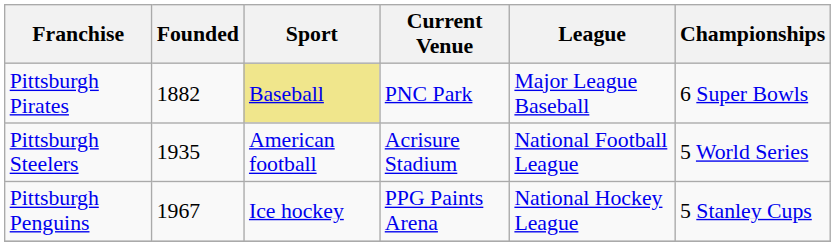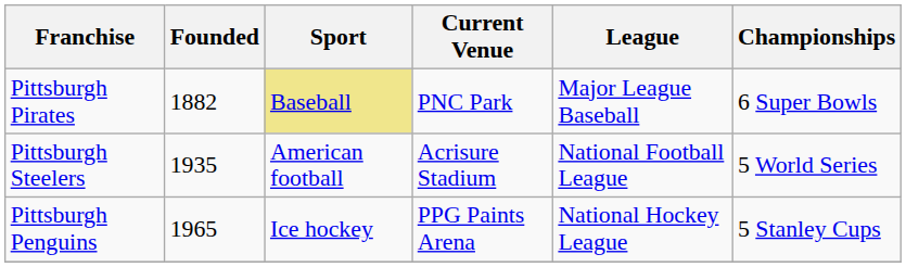Pittsburgh Penguins | Founded: 1967 -> 1965
